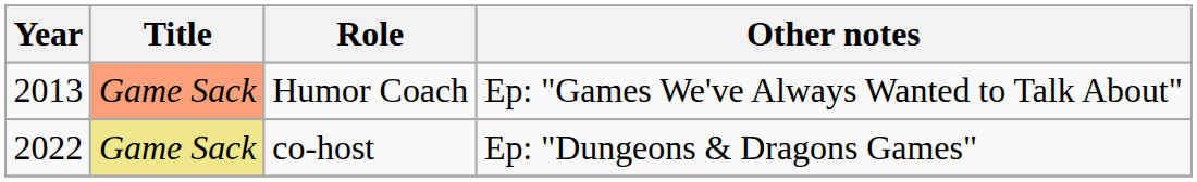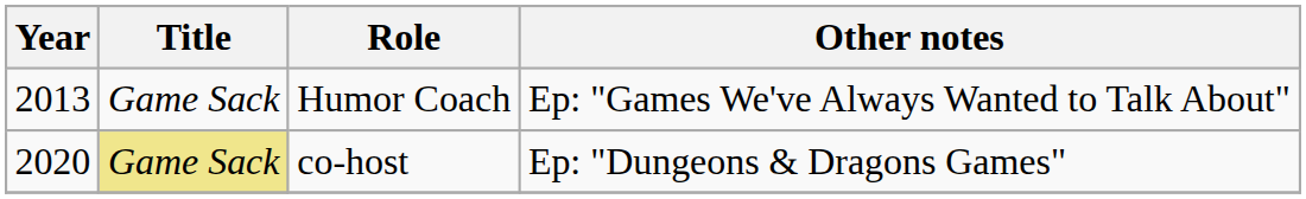Humor Coach | Title: lightsalmon background -> no background
co-host | Year: 2022 -> 2020
